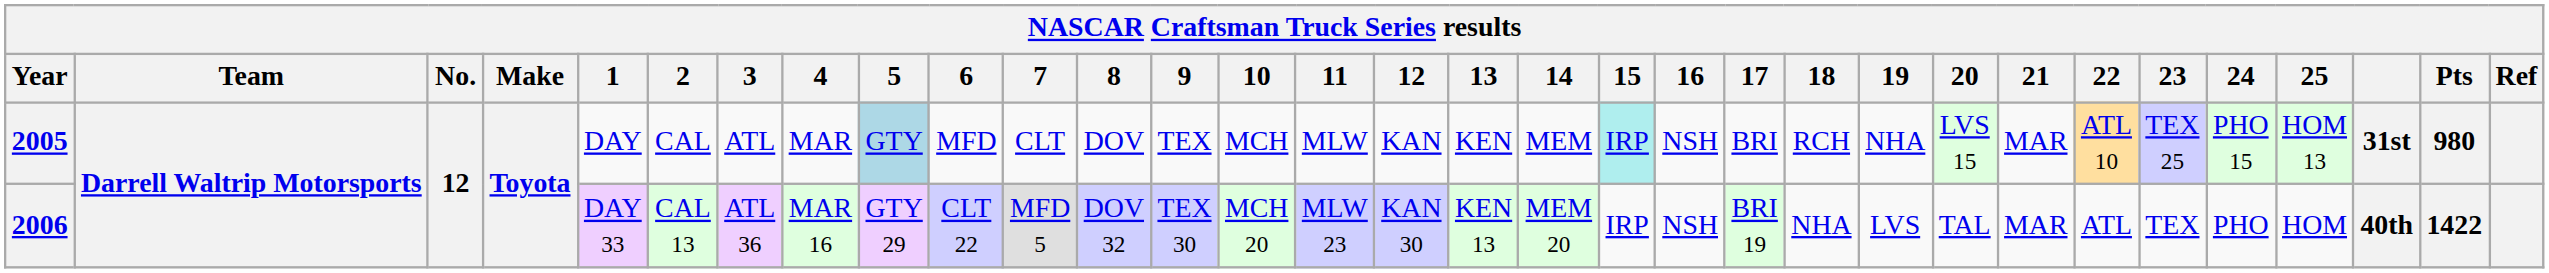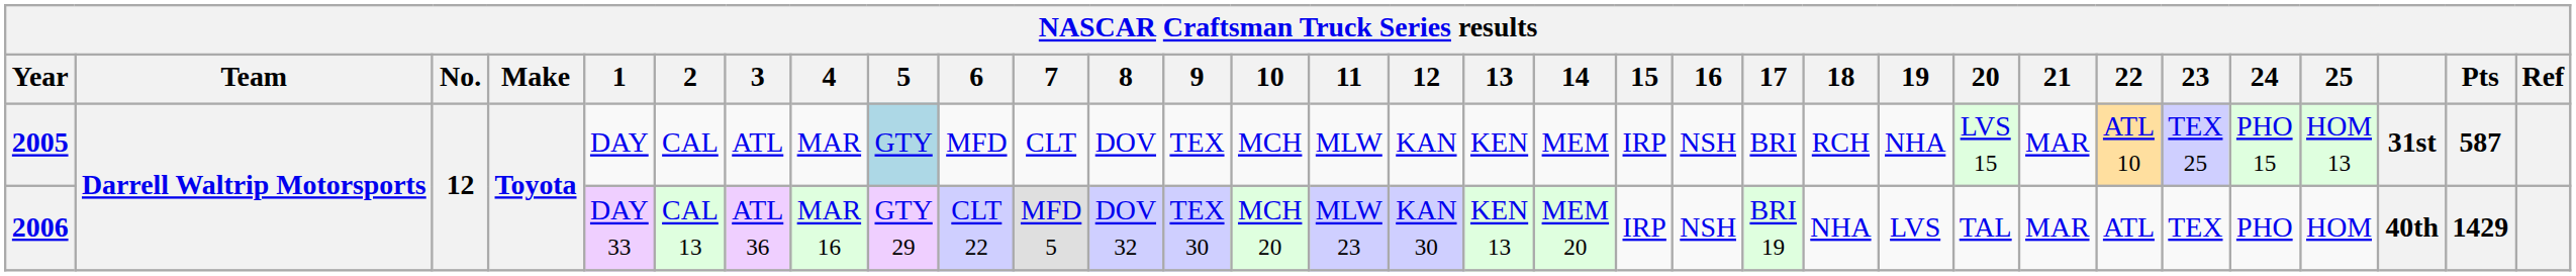2005 | 15: paleturquoise background -> no background
2005 | Pts: 980 -> 587
2006 | Pts: 1422 -> 1429
